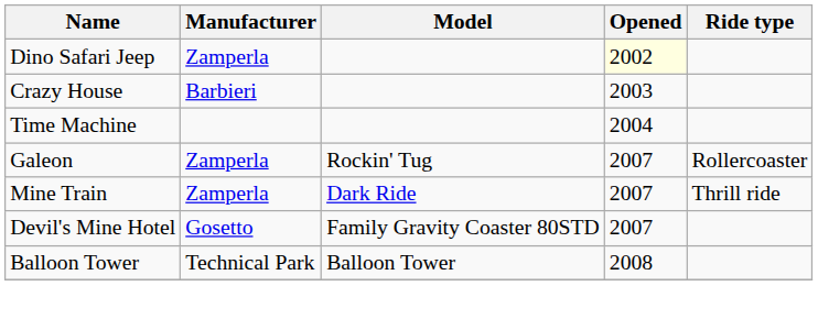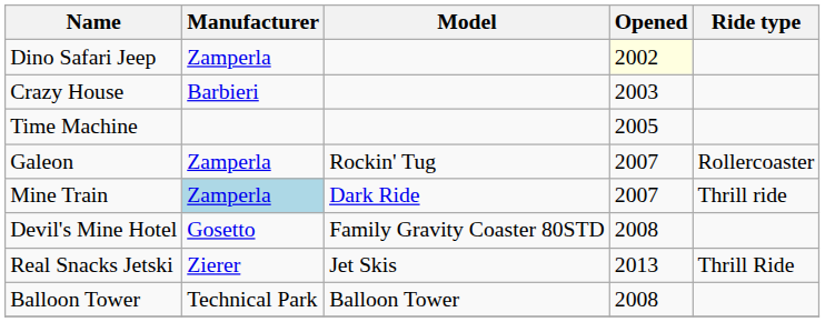Time Machine | Opened: 2004 -> 2005
Mine Train | Manufacturer: no background -> lightblue background
Devil's Mine Hotel | Opened: 2007 -> 2008
+ row: Real Snacks Jetski | Zierer | Jet Skis | 2013 | Thrill Ride
